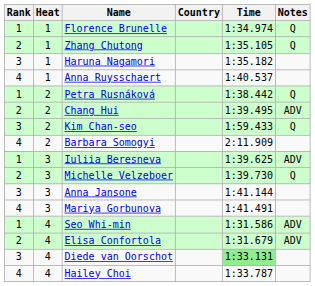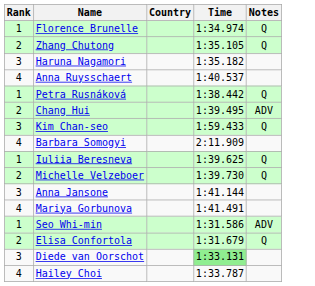- column: Heat | 1 | 1 | 1 | 1 | 2 | 2 | 2 | 2 | 3 | 3 | 3 | 3 | 4 | 4 | 4 | 4
Iuliia Beresneva | Notes: ADV -> Q
Elisa Confortola | Notes: ADV -> Q
